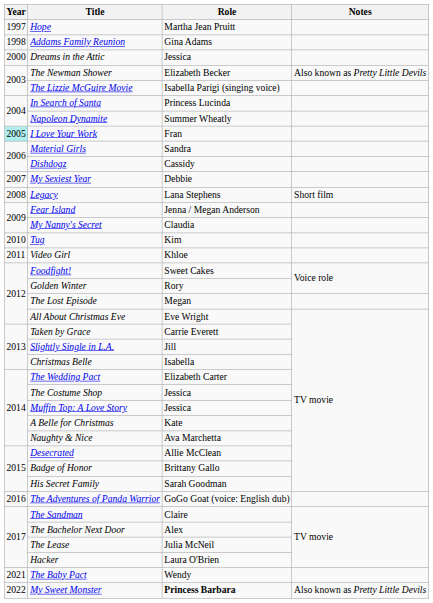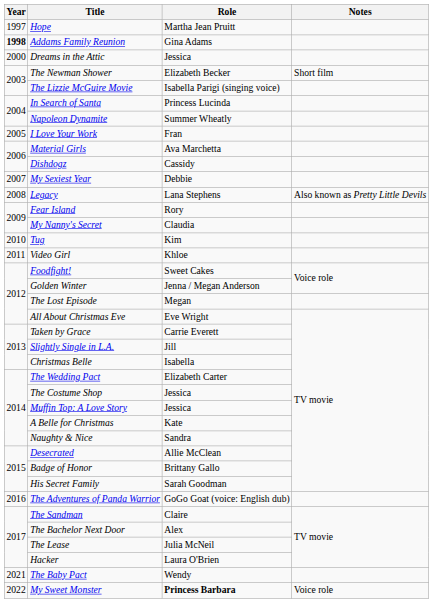Addams Family Reunion | Year: normal -> bold
The Newman Shower | Notes: Also known as Pretty Little Devils -> Short film
I Love Your Work | Year: paleturquoise background -> no background
Material Girls | Role: Sandra -> Ava Marchetta
Legacy | Notes: Short film -> Also known as Pretty Little Devils
Fear Island | Role: Jenna / Megan Anderson -> Rory
Golden Winter | Role: Rory -> Jenna / Megan Anderson
Naughty & Nice | Role: Ava Marchetta -> Sandra
My Sweet Monster | Notes: Also known as Pretty Little Devils -> Voice role
